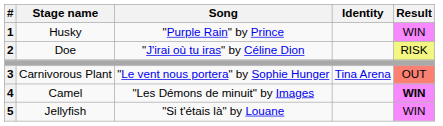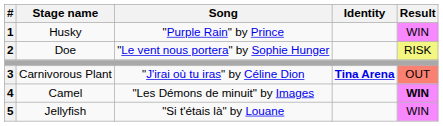Doe | Song: "J'irai où tu iras" by Céline Dion -> "Le vent nous portera" by Sophie Hunger
Carnivorous Plant | Song: "Le vent nous portera" by Sophie Hunger -> "J'irai où tu iras" by Céline Dion
Carnivorous Plant | Identity: normal -> bold
